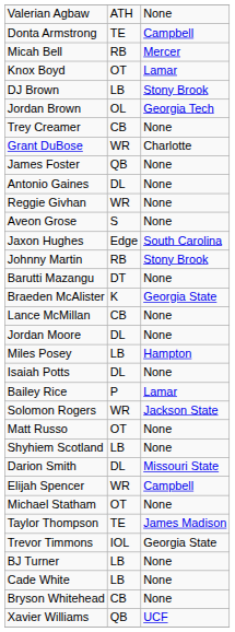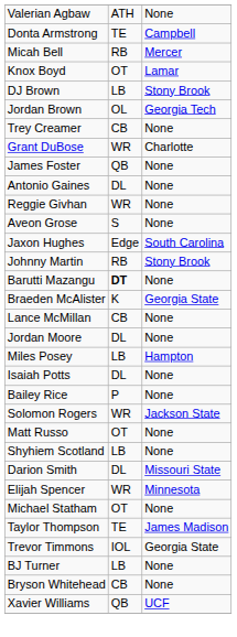Barutti Mazangu | column 2: normal -> bold
Bailey Rice | column 3: Lamar -> None
Elijah Spencer | column 3: Campbell -> Minnesota
- row: Cade White | LB | None
